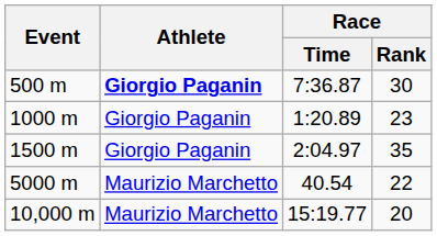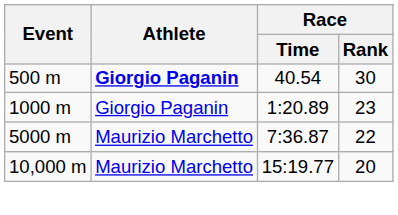500 m | Race / Time: 7:36.87 -> 40.54
- row: 1500 m | Giorgio Paganin | 2:04.97 | 35
5000 m | Race / Time: 40.54 -> 7:36.87
